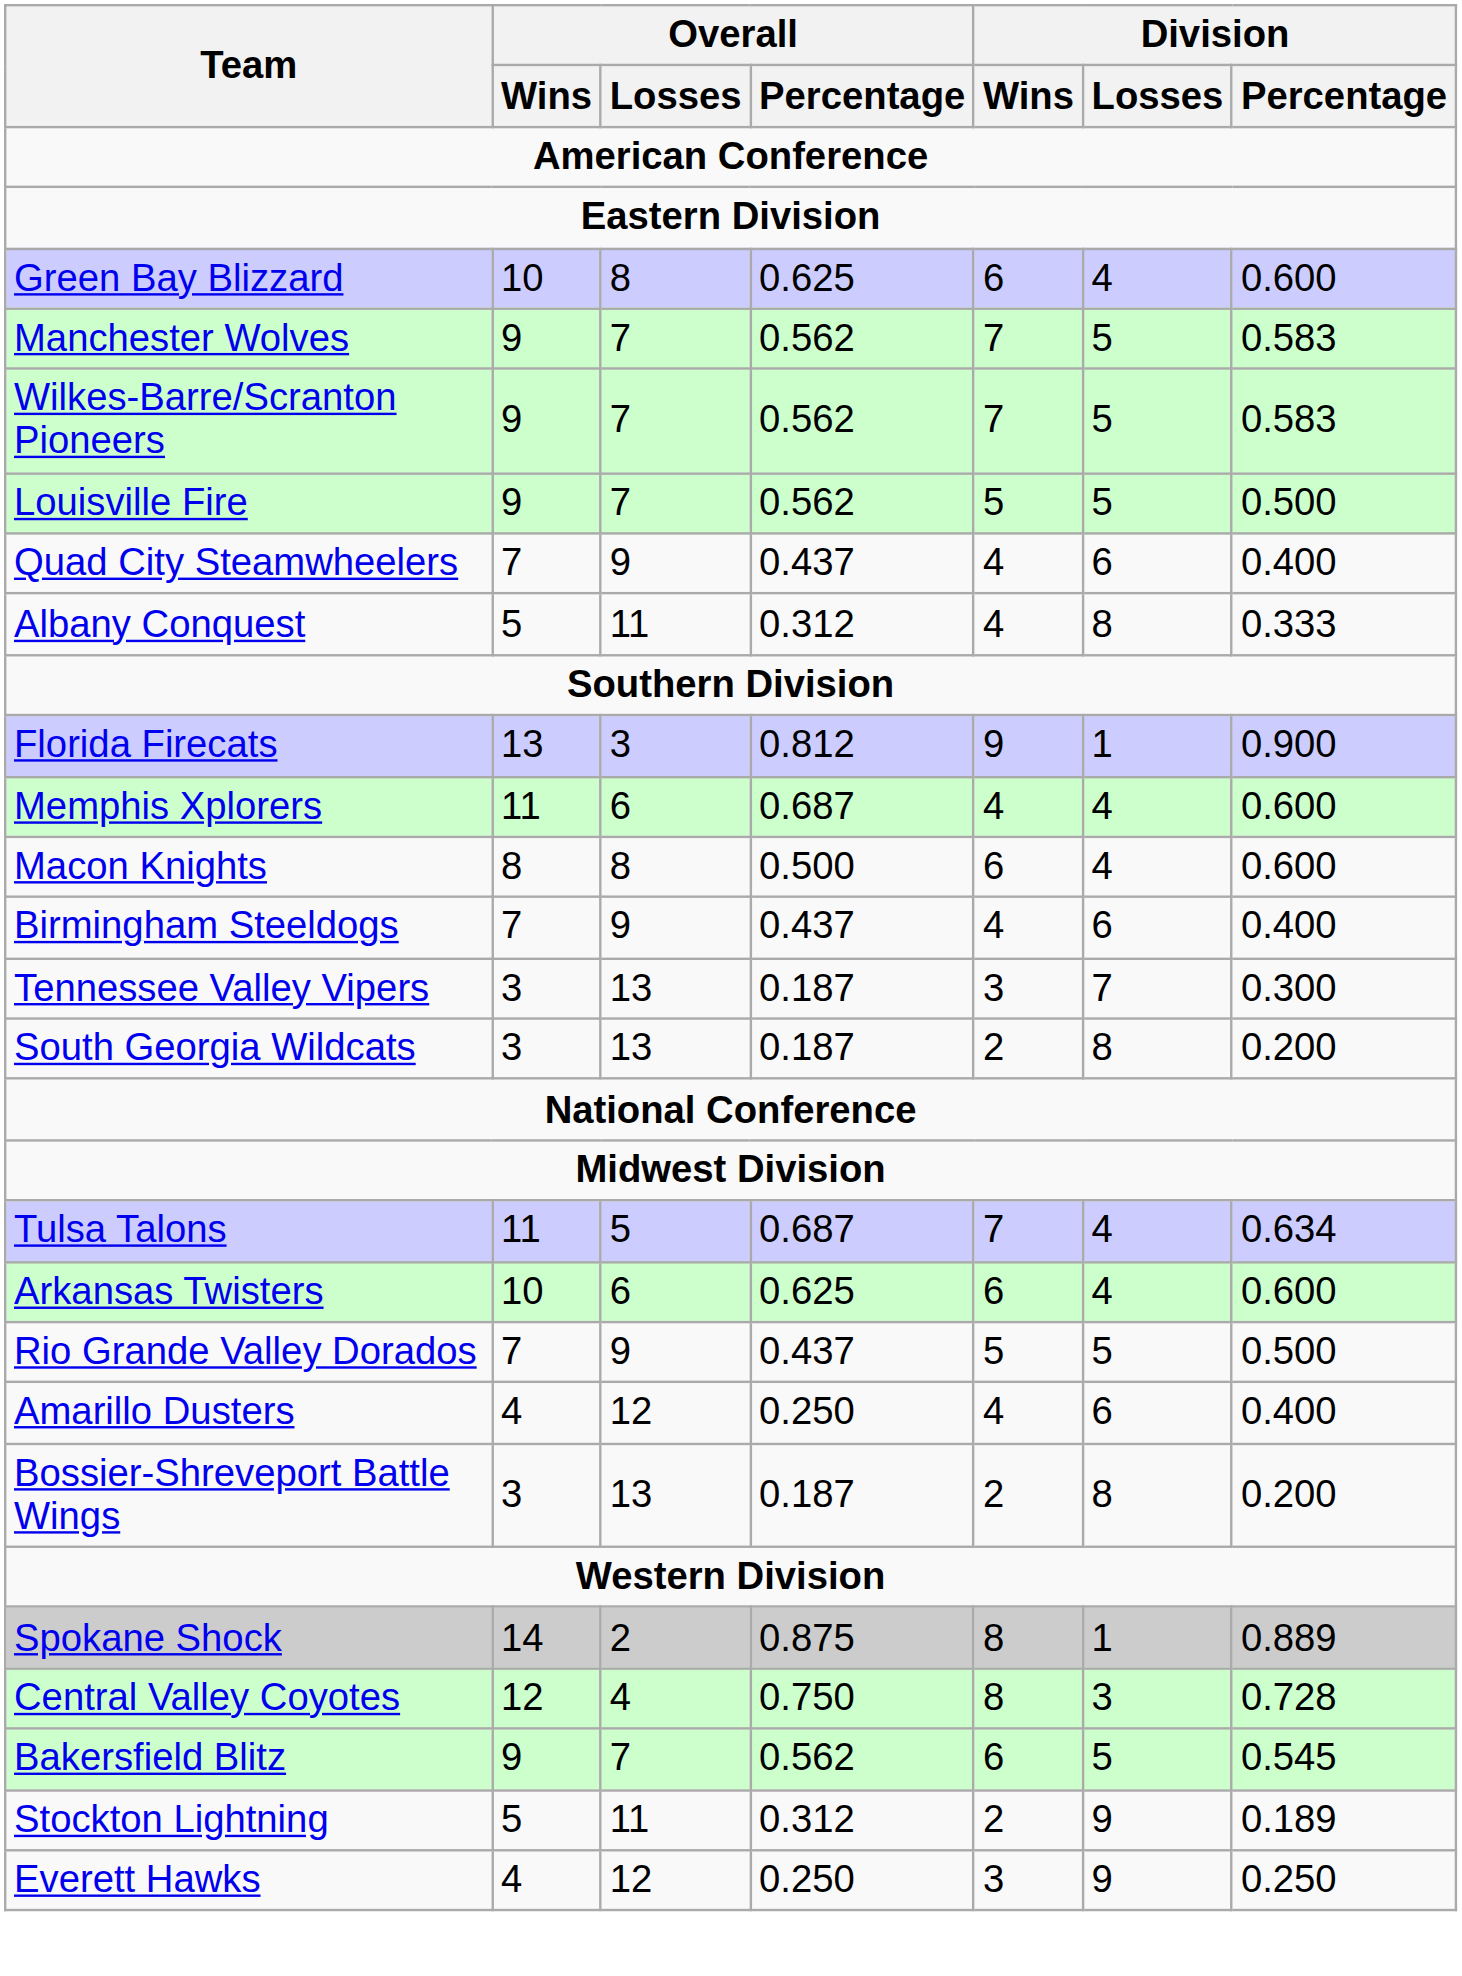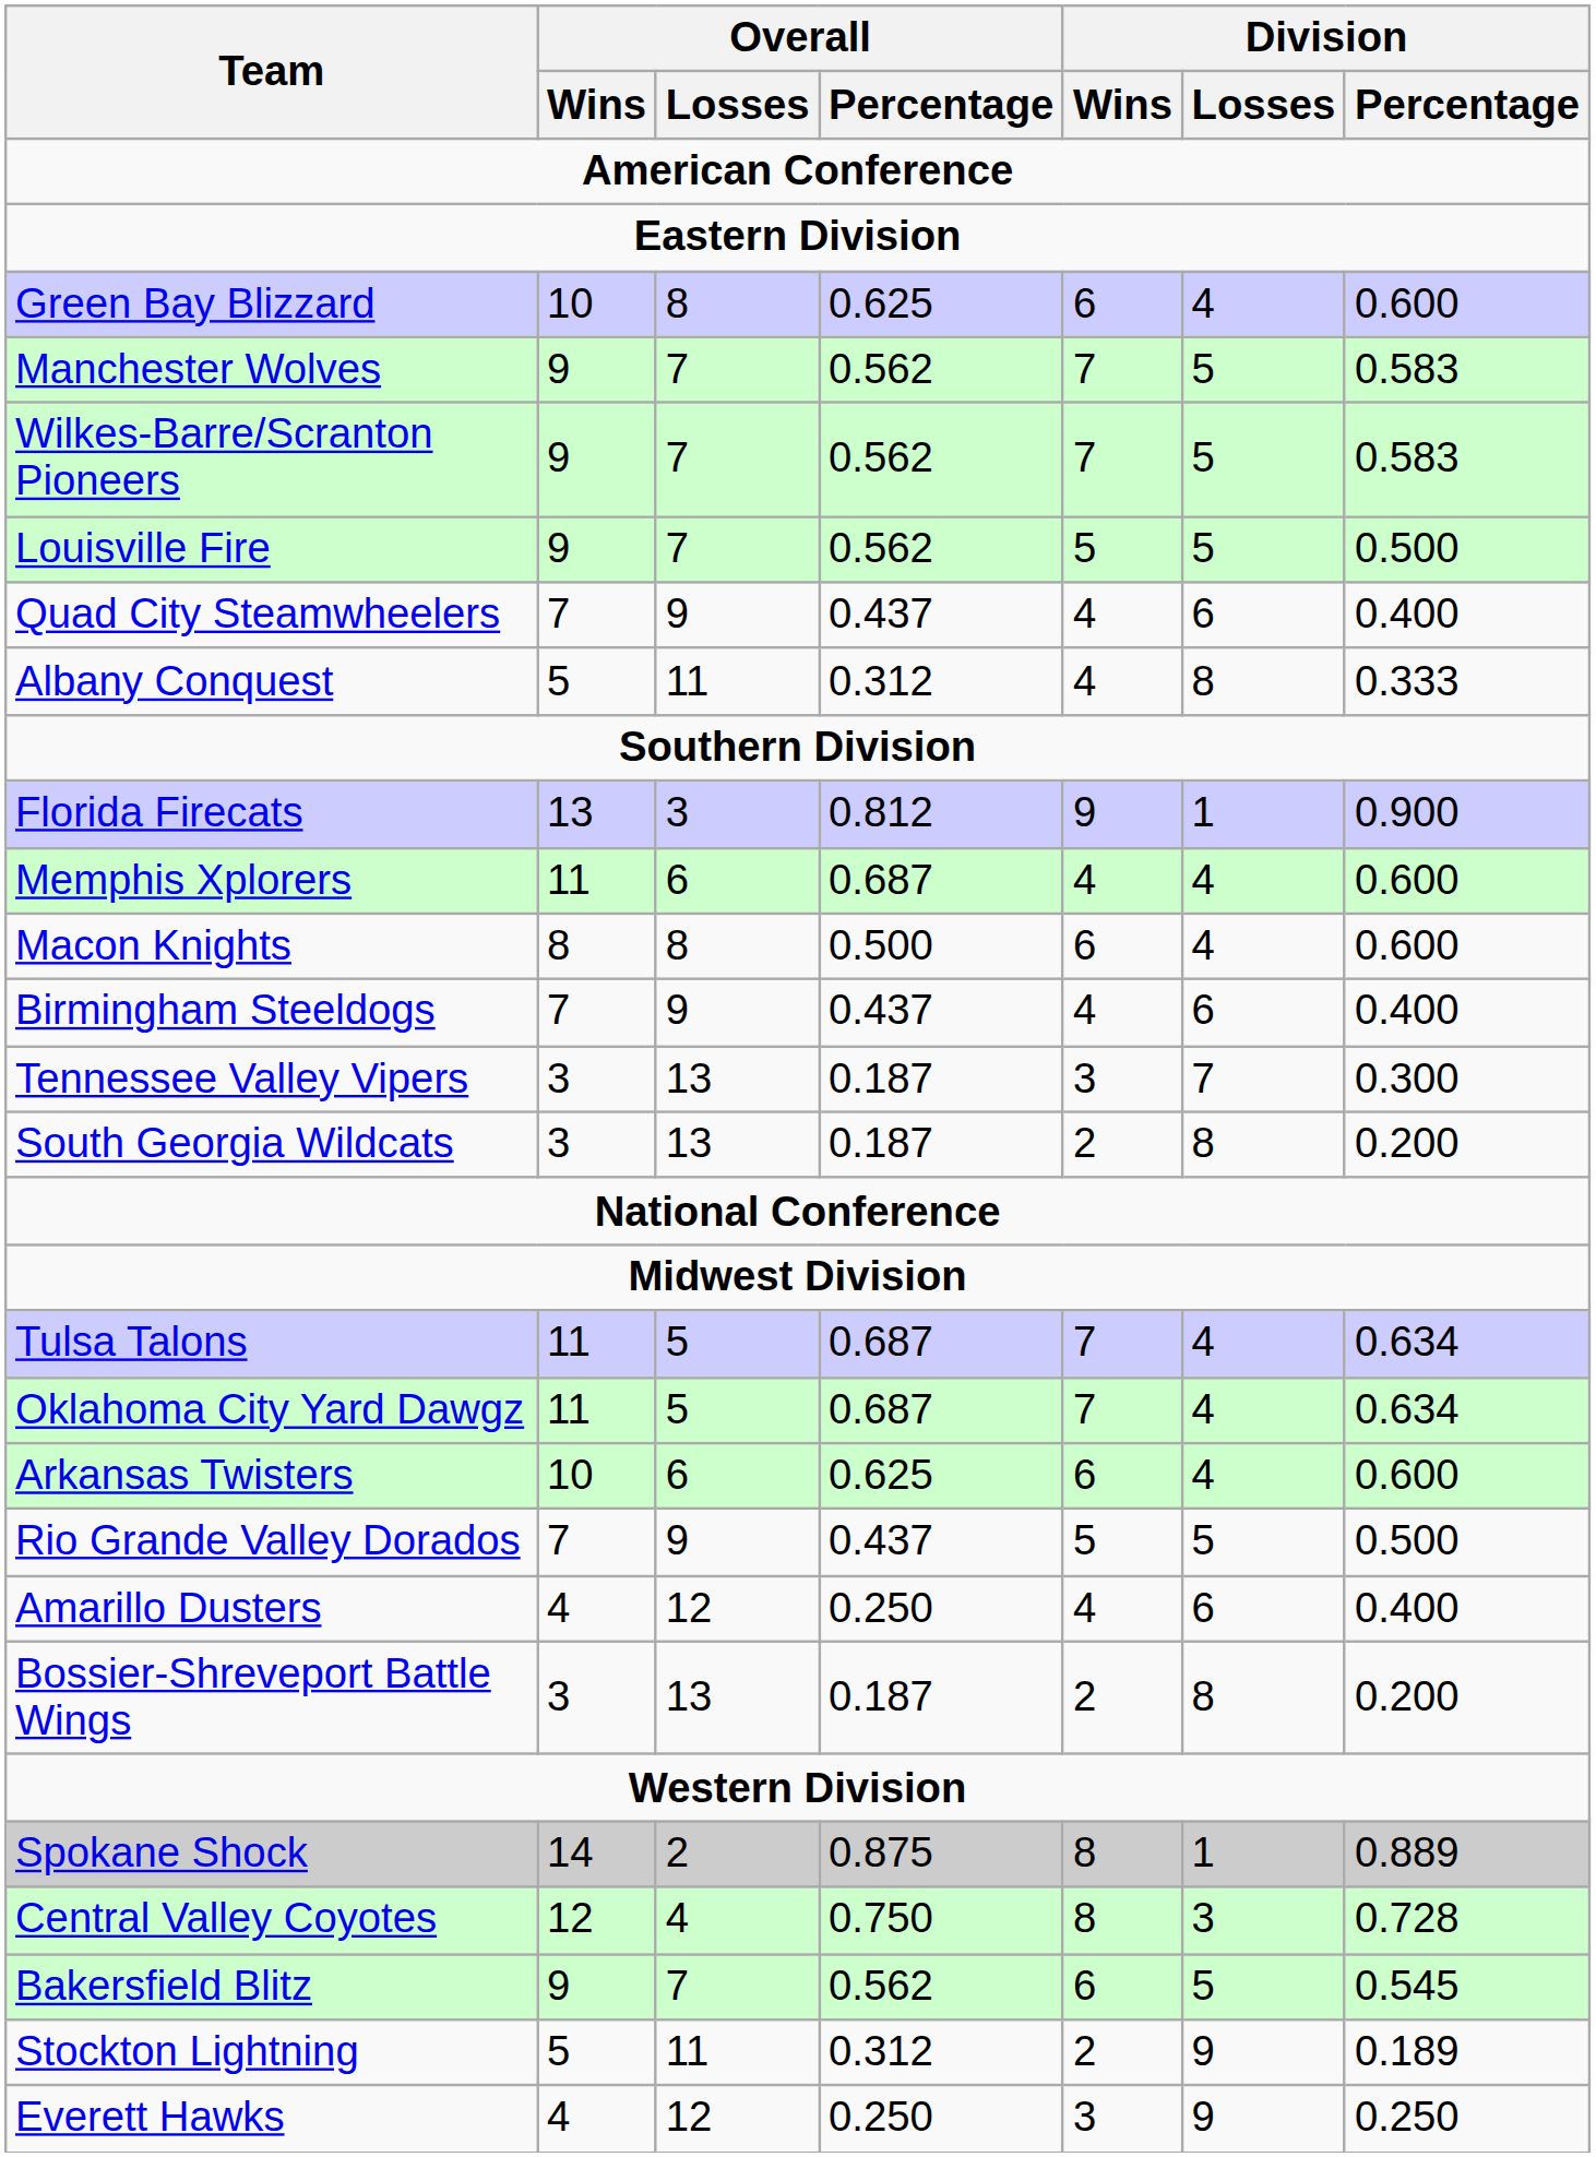+ row: Oklahoma City Yard Dawgz | 11 | 5 | 0.687 | 7 | 4 | 0.634
